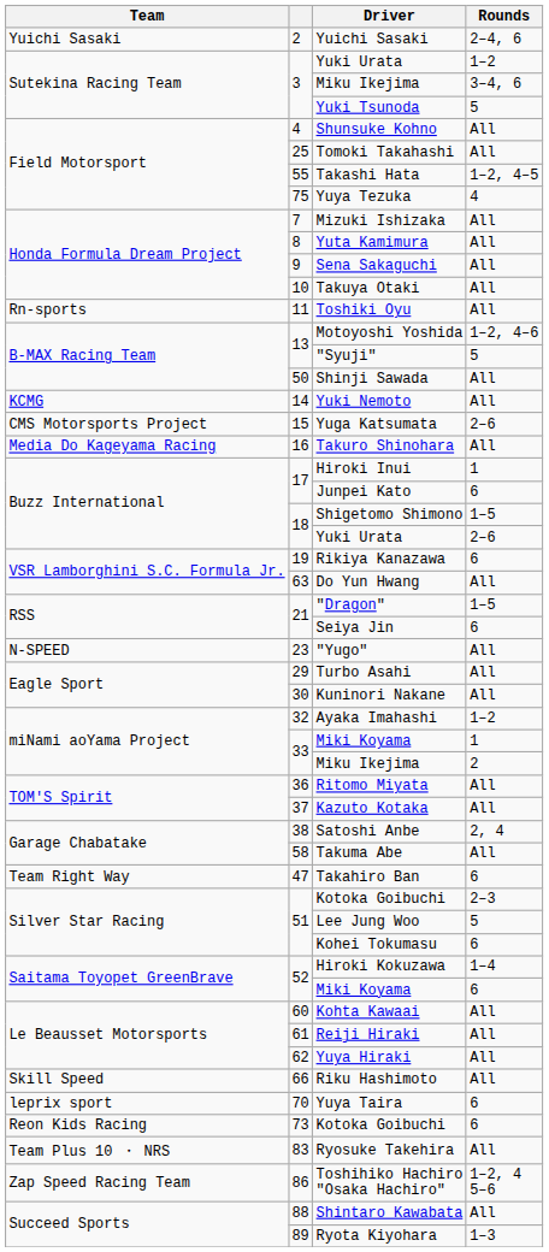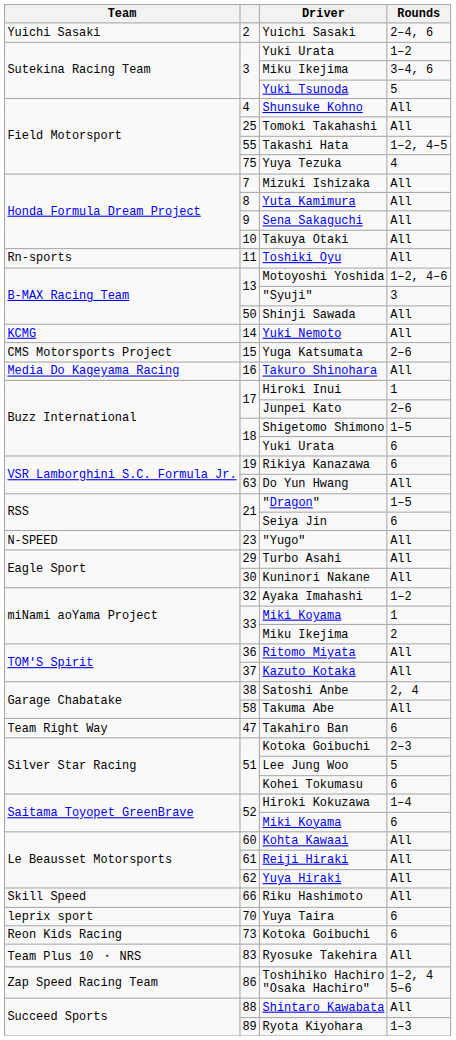"Syuji" | Rounds: 5 -> 3
Junpei Kato | Rounds: 6 -> 2–6
18 / Yuki Urata | Rounds: 2–6 -> 6
